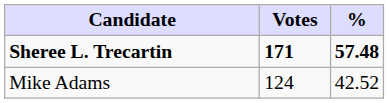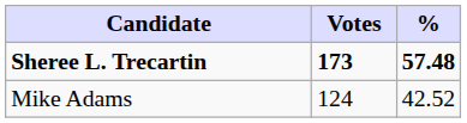Sheree L. Trecartin | Votes: 171 -> 173
